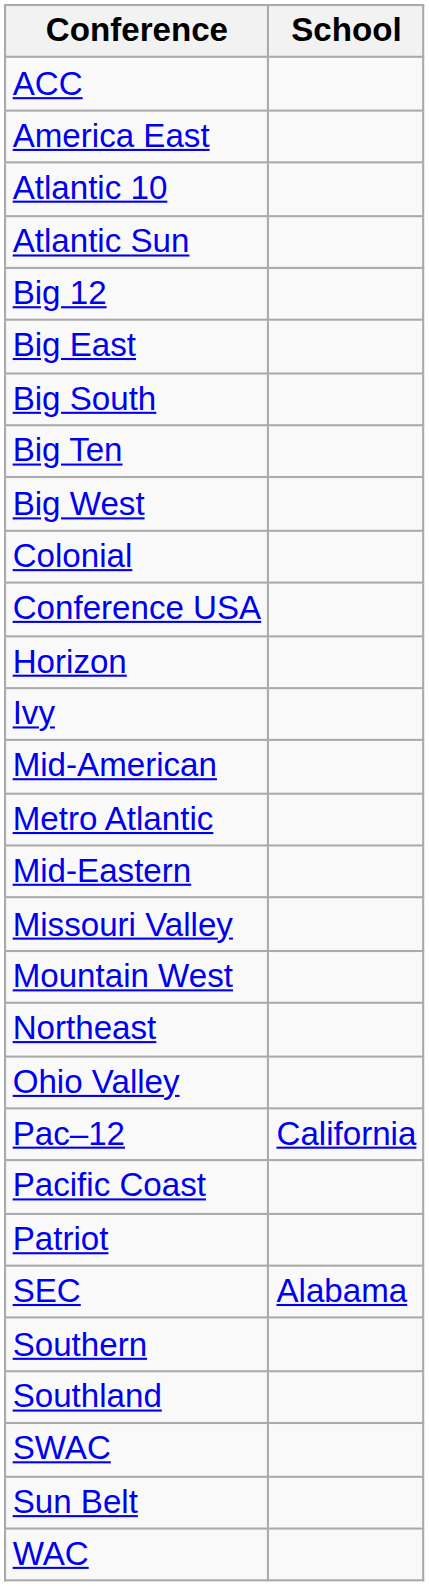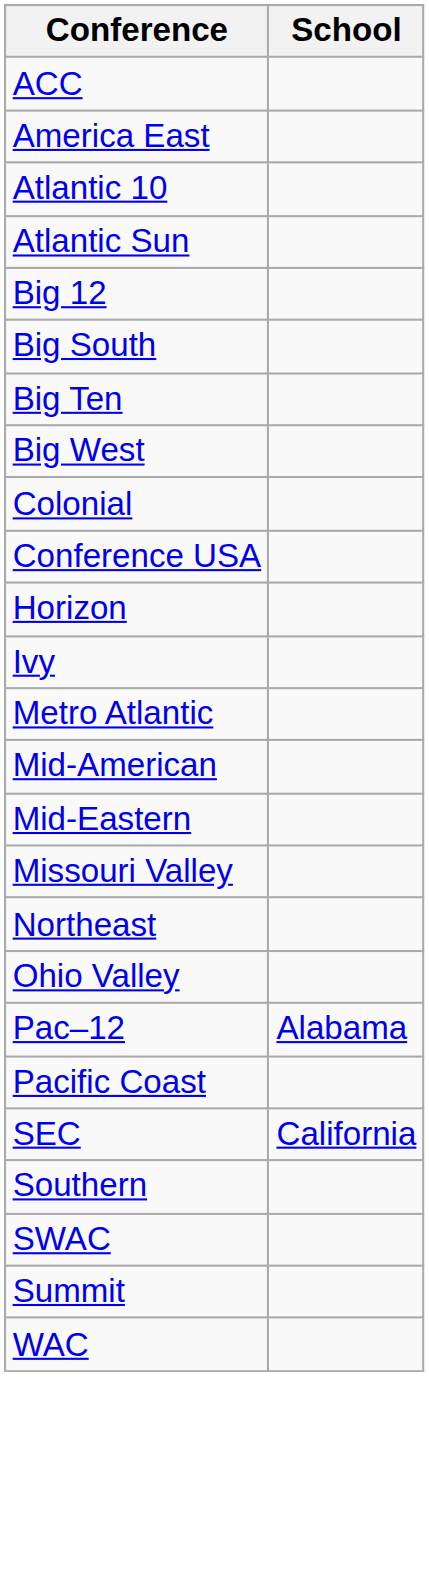- row: Big East
rows swapped: Mid-American <-> Metro Atlantic
- row: Mountain West
Pac–12 | School: California -> Alabama
- row: Patriot
SEC | School: Alabama -> California
- row: Southland
+ row: Summit
- row: Sun Belt
